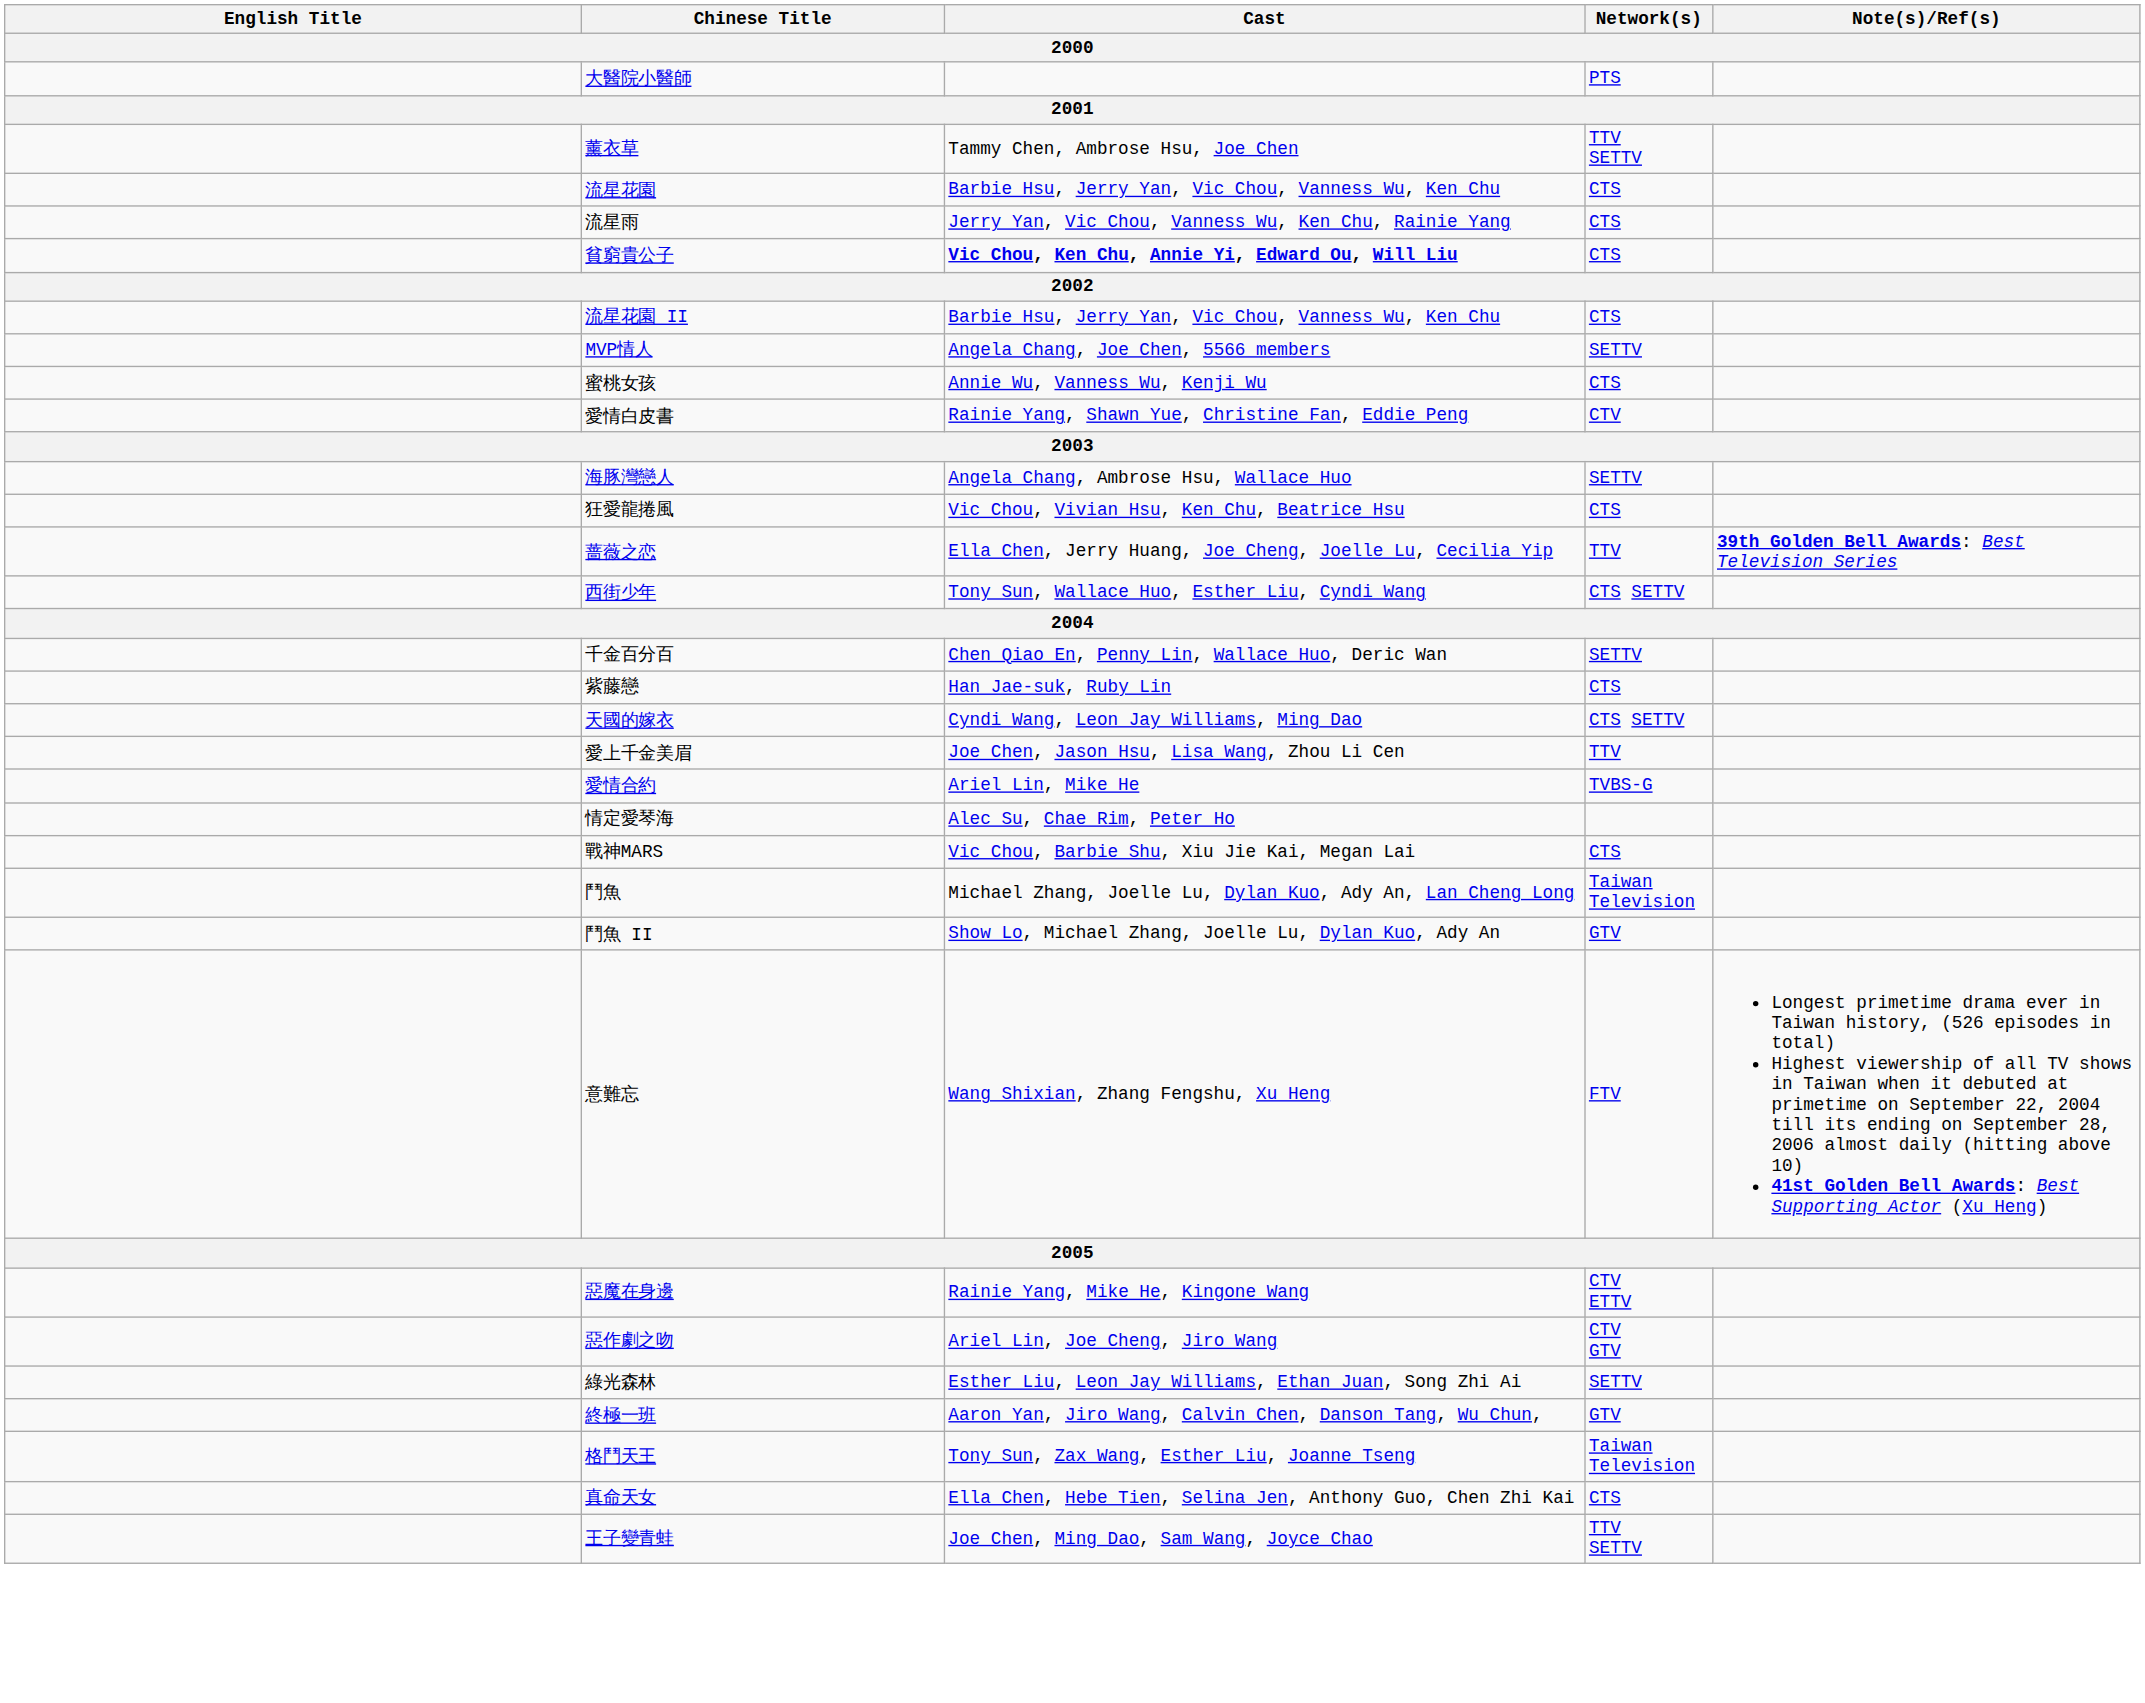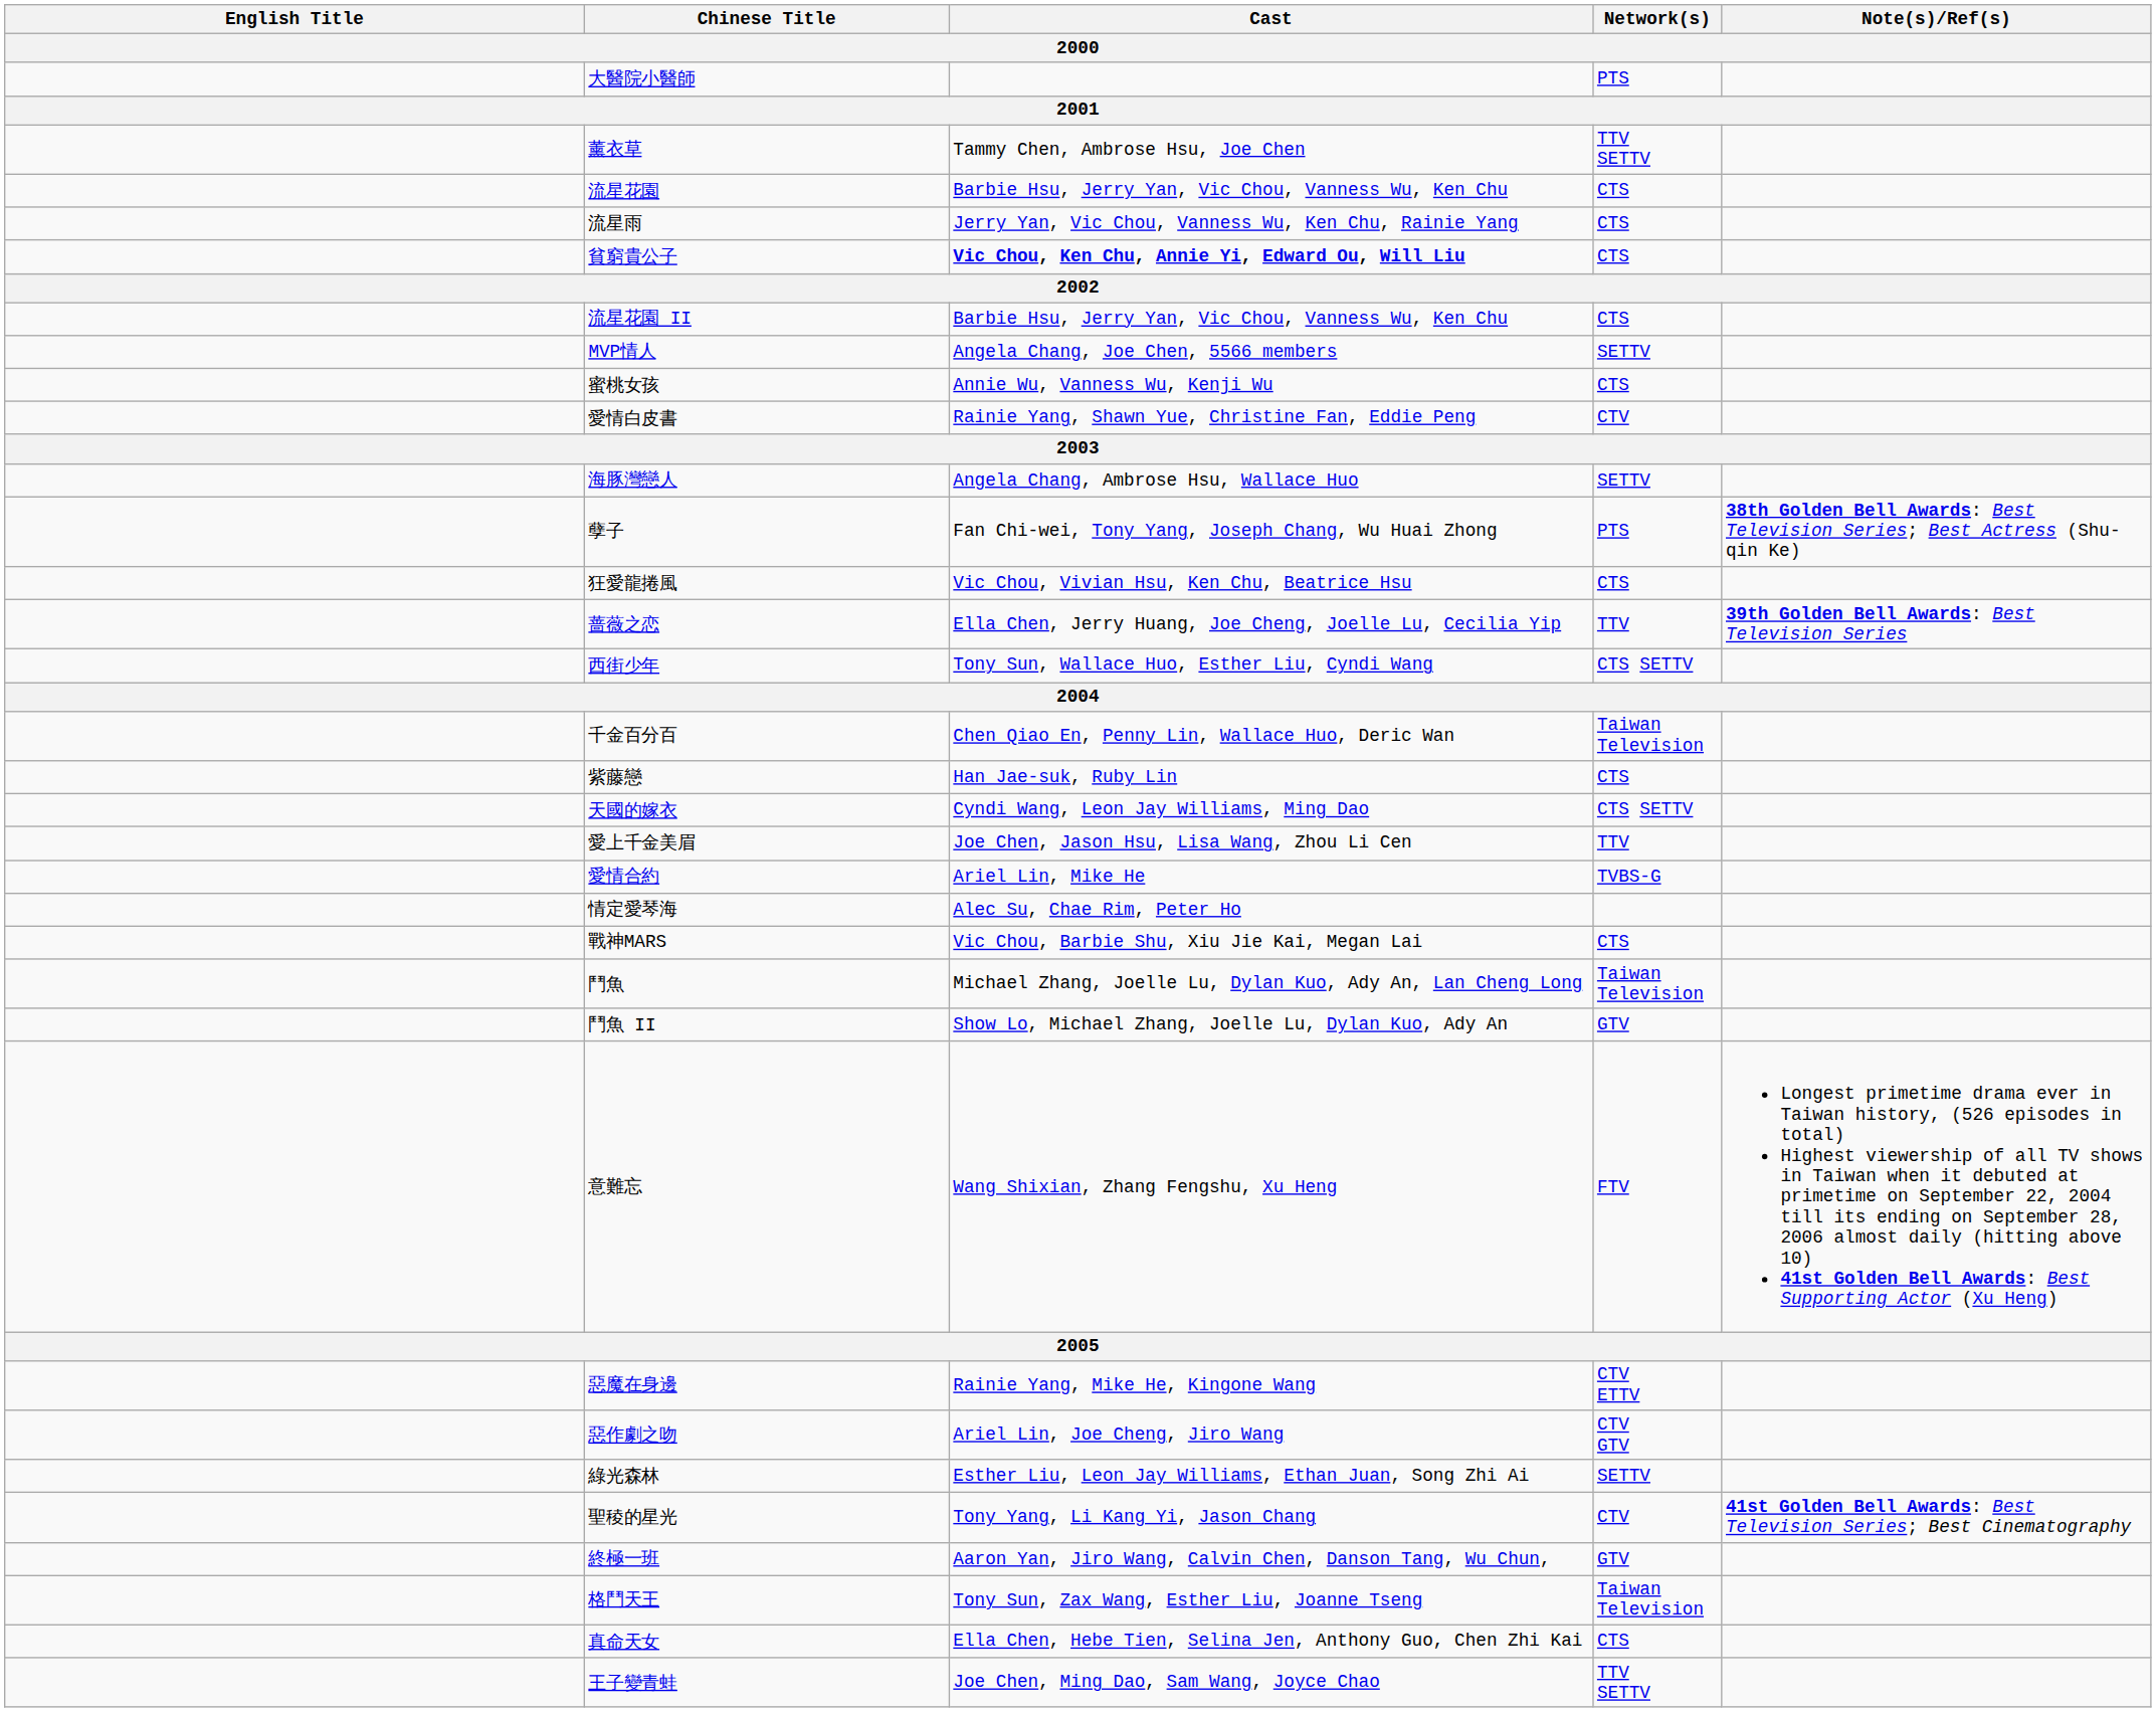+ row: 孽子 | Fan Chi-wei, Tony Yang, Joseph Chang, Wu Huai Zhong | PTS | 38th Golden Bell Awards: Best Television Series; Best Actress (Shu-qin Ke)
千金百分百 | Network(s): SETTV -> Taiwan Television
+ row: 聖稜的星光 | Tony Yang, Li Kang Yi, Jason Chang | CTV | 41st Golden Bell Awards: Best Television Series; Best Cinematography
